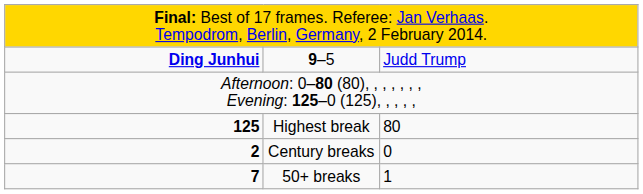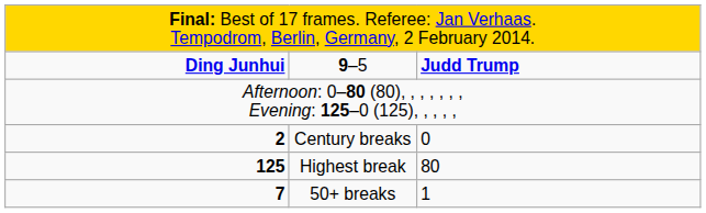9–5 | column 3: normal -> bold
rows swapped: Highest break <-> Century breaks
